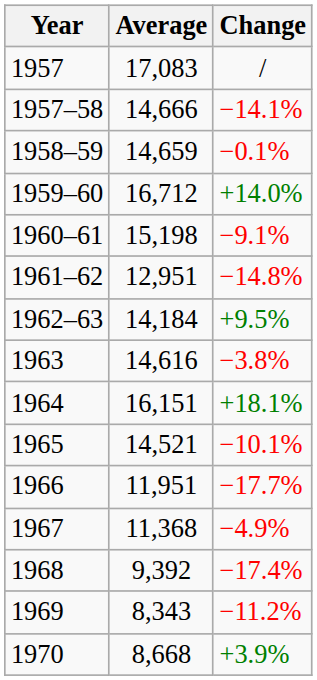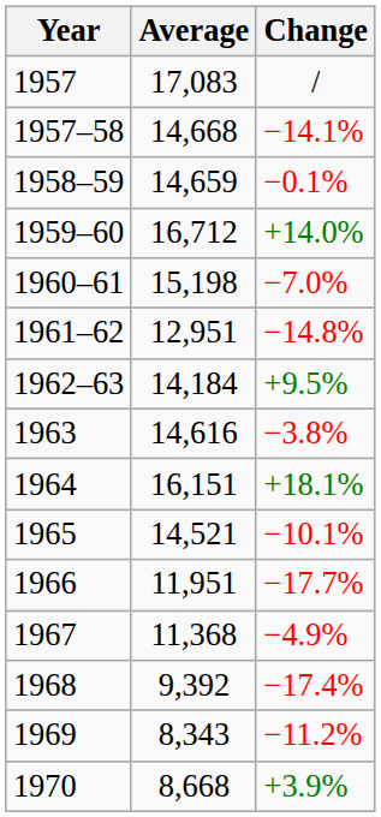1957–58 | Average: 14,666 -> 14,668
1960–61 | Change: −9.1% -> −7.0%
